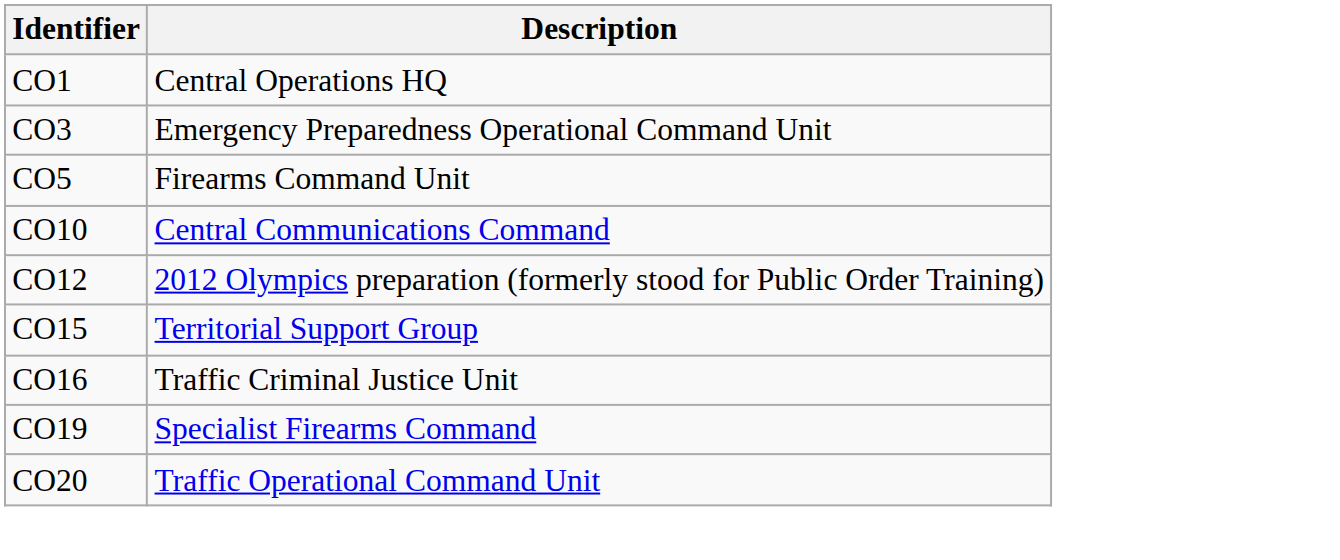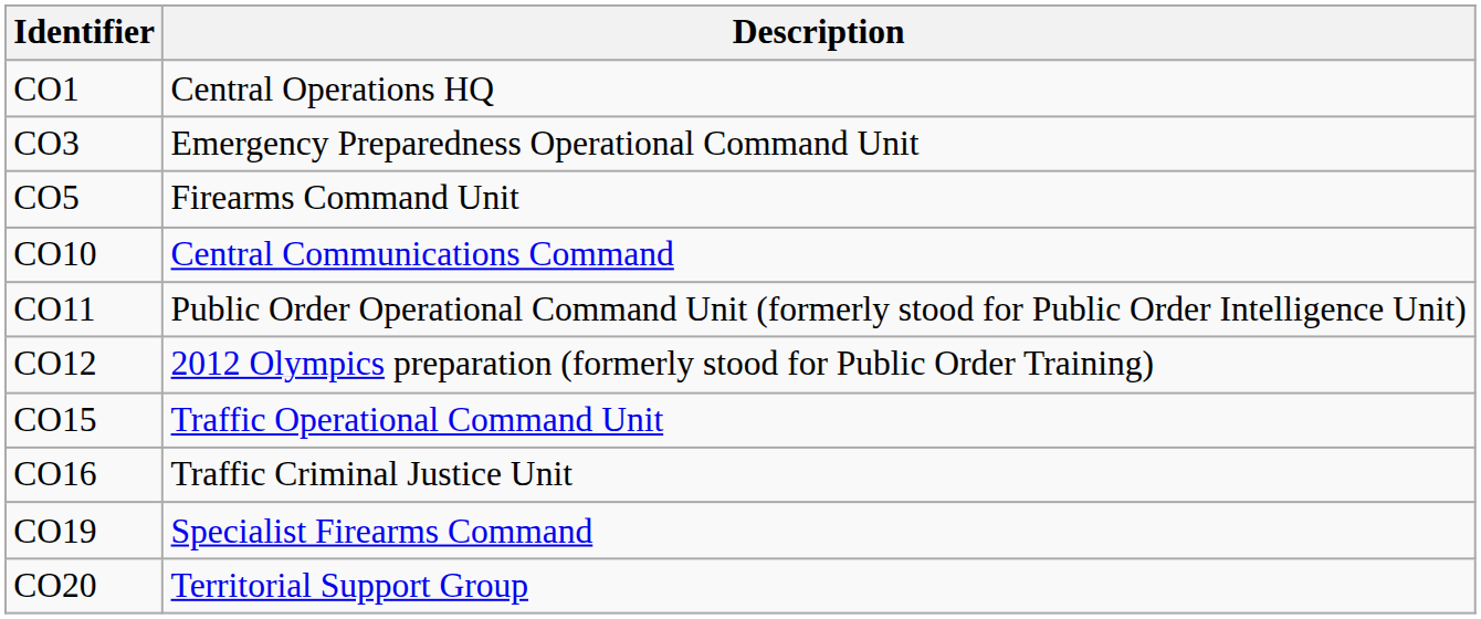+ row: CO11 | Public Order Operational Command Unit (formerly stood for Public Order Intelligence Unit)
CO15 | Description: Territorial Support Group -> Traffic Operational Command Unit
CO20 | Description: Traffic Operational Command Unit -> Territorial Support Group
